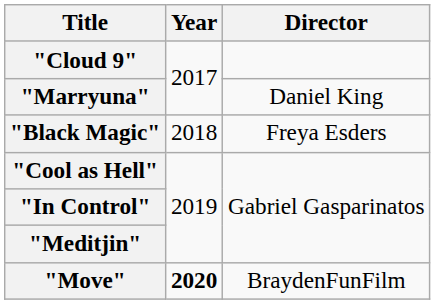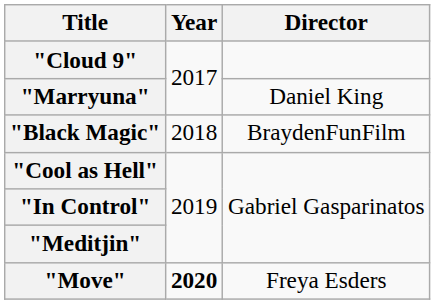"Black Magic" | Director: Freya Esders -> BraydenFunFilm
"Move" | Director: BraydenFunFilm -> Freya Esders
